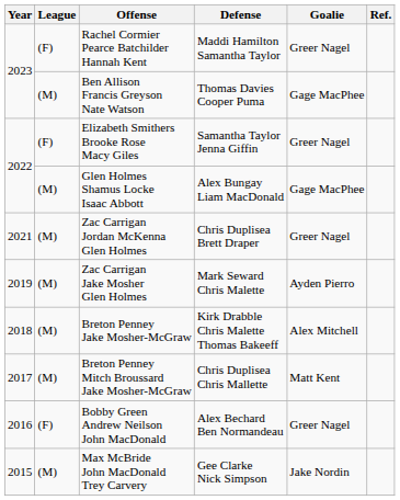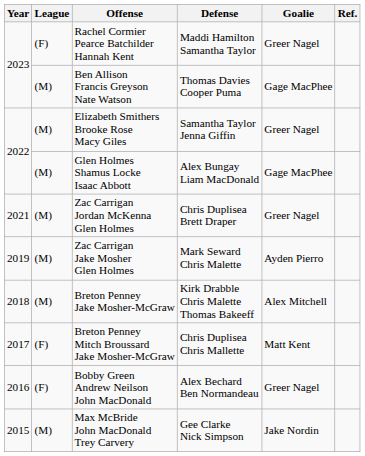Elizabeth Smithers Brooke Rose Macy Giles | League: (F) -> (M)
Breton Penney Mitch Broussard Jake Mosher-McGraw | League: (M) -> (F)
